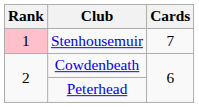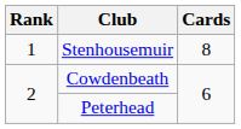Stenhousemuir | Rank: pink background -> no background
Stenhousemuir | Cards: 7 -> 8
